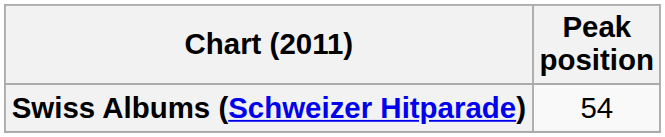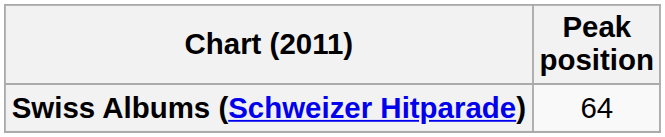Swiss Albums (Schweizer Hitparade) | Peak position: 54 -> 64
